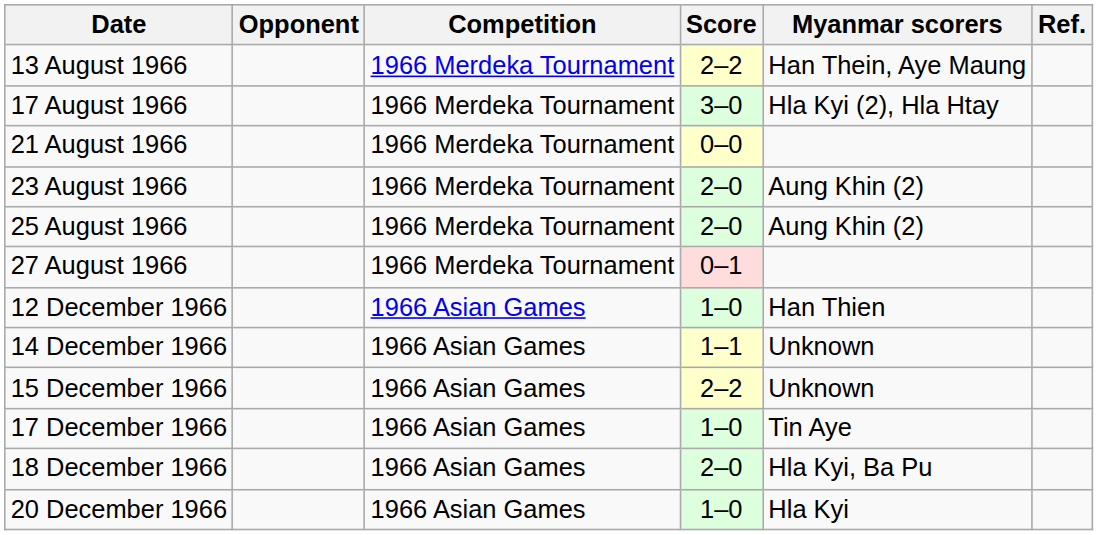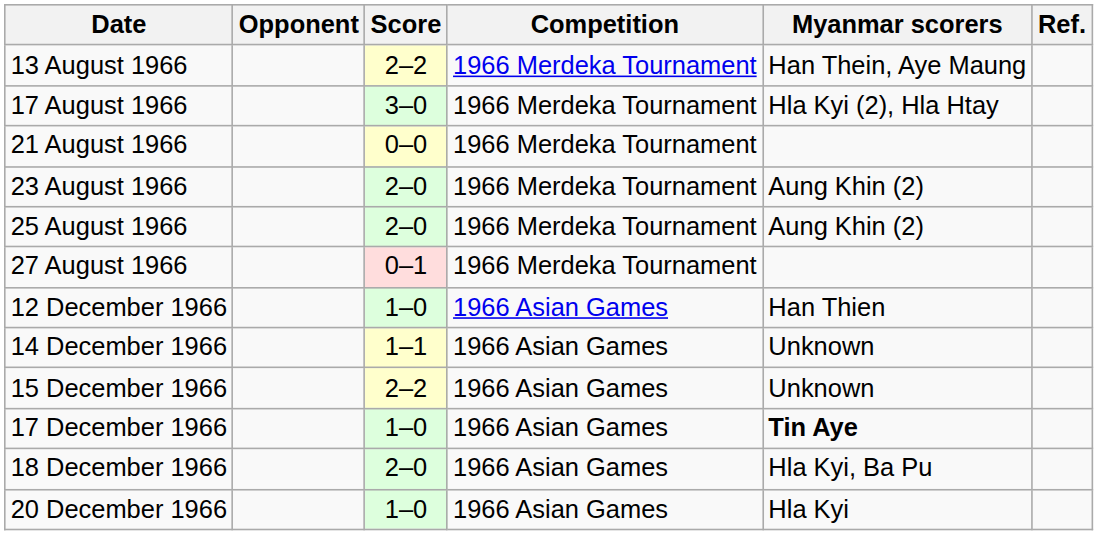columns swapped: Score <-> Competition
17 December 1966 | Myanmar scorers: normal -> bold
